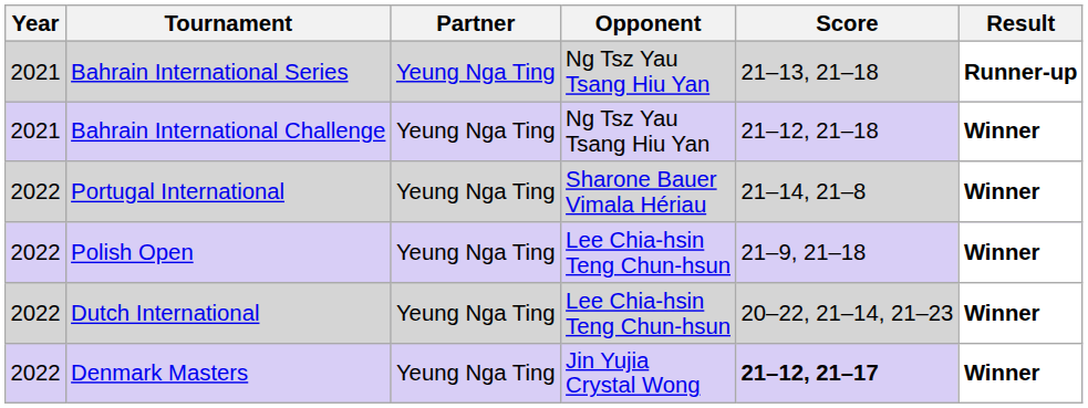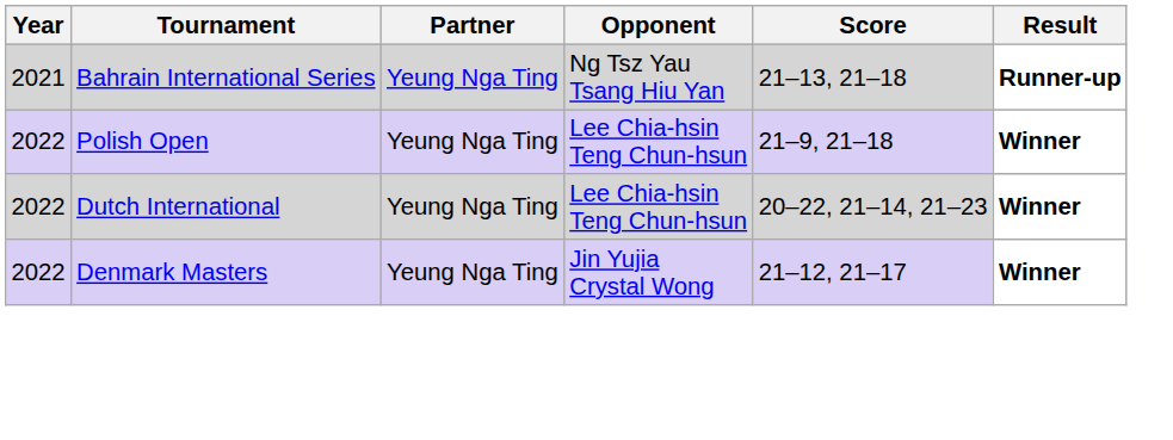- row: 2021 | Bahrain International Challenge | Yeung Nga Ting | Ng Tsz Yau Tsang Hiu Yan | 21–12, 21–18 | Winner
- row: 2022 | Portugal International | Yeung Nga Ting | Sharone Bauer Vimala Hériau | 21–14, 21–8 | Winner
Denmark Masters | Score: bold -> normal
